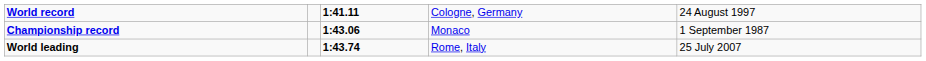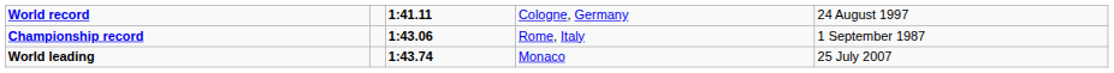Championship record | column 4: Monaco -> Rome, Italy
World leading | column 4: Rome, Italy -> Monaco
